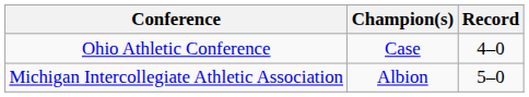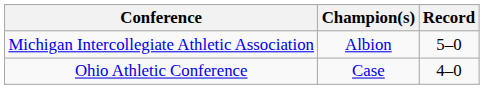rows swapped: Michigan Intercollegiate Athletic Association <-> Ohio Athletic Conference
